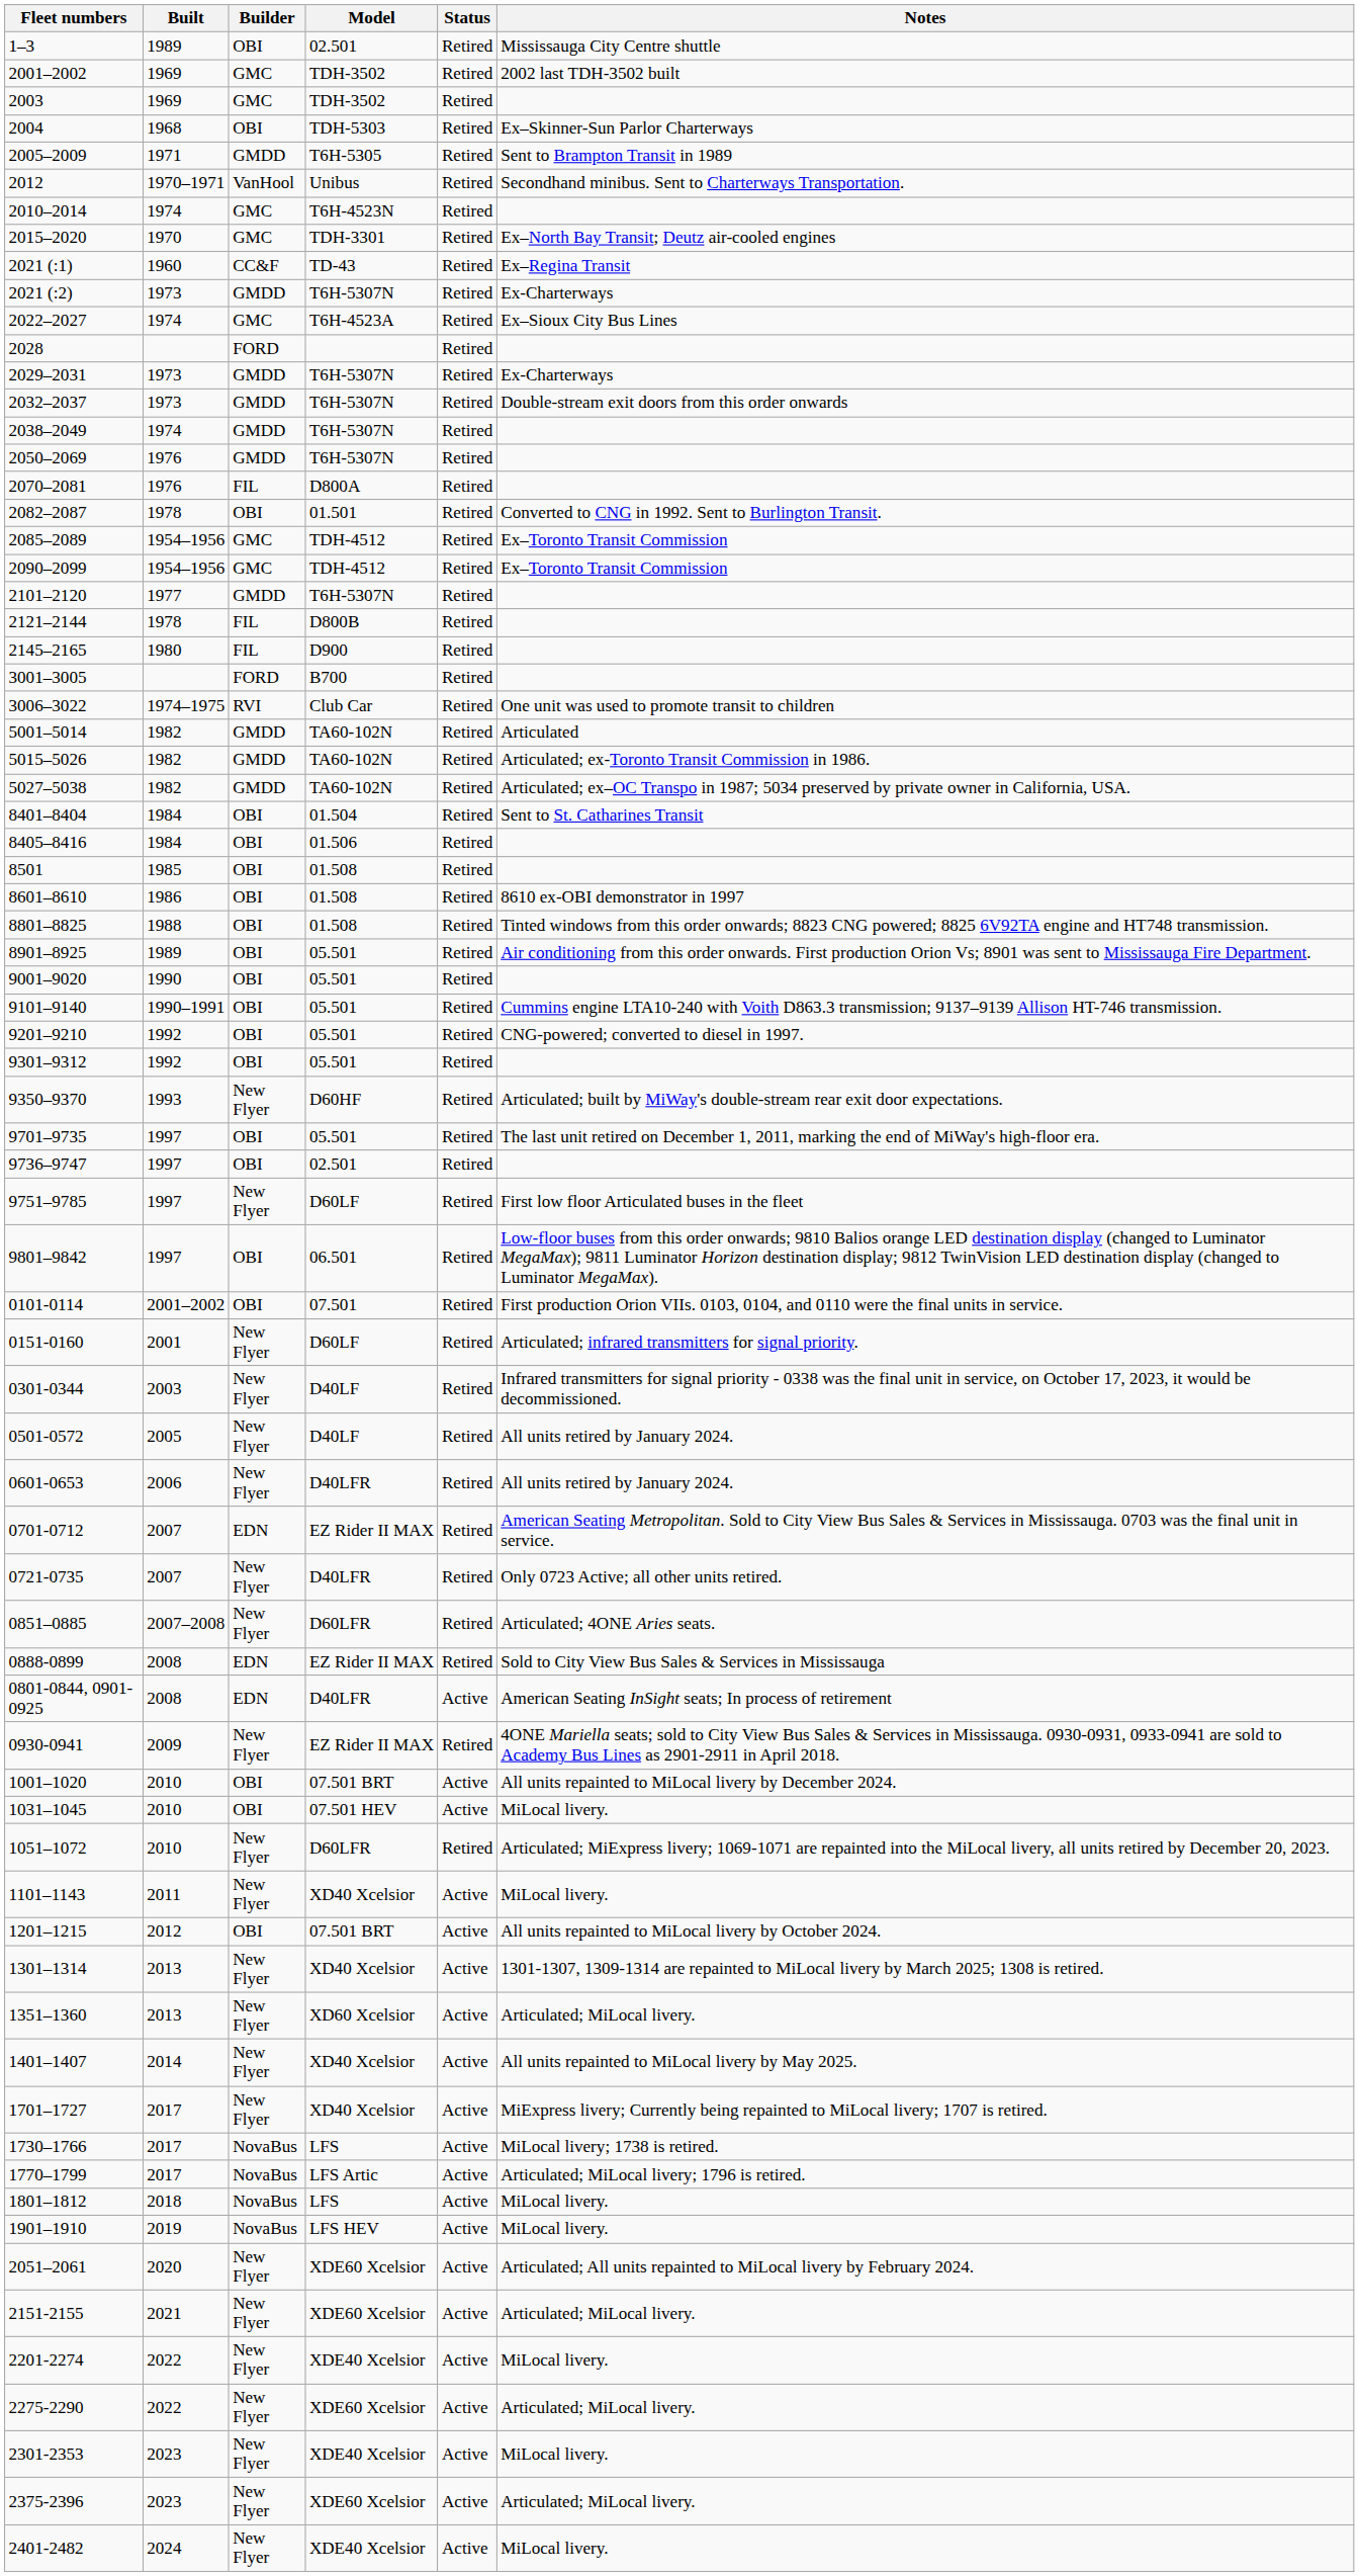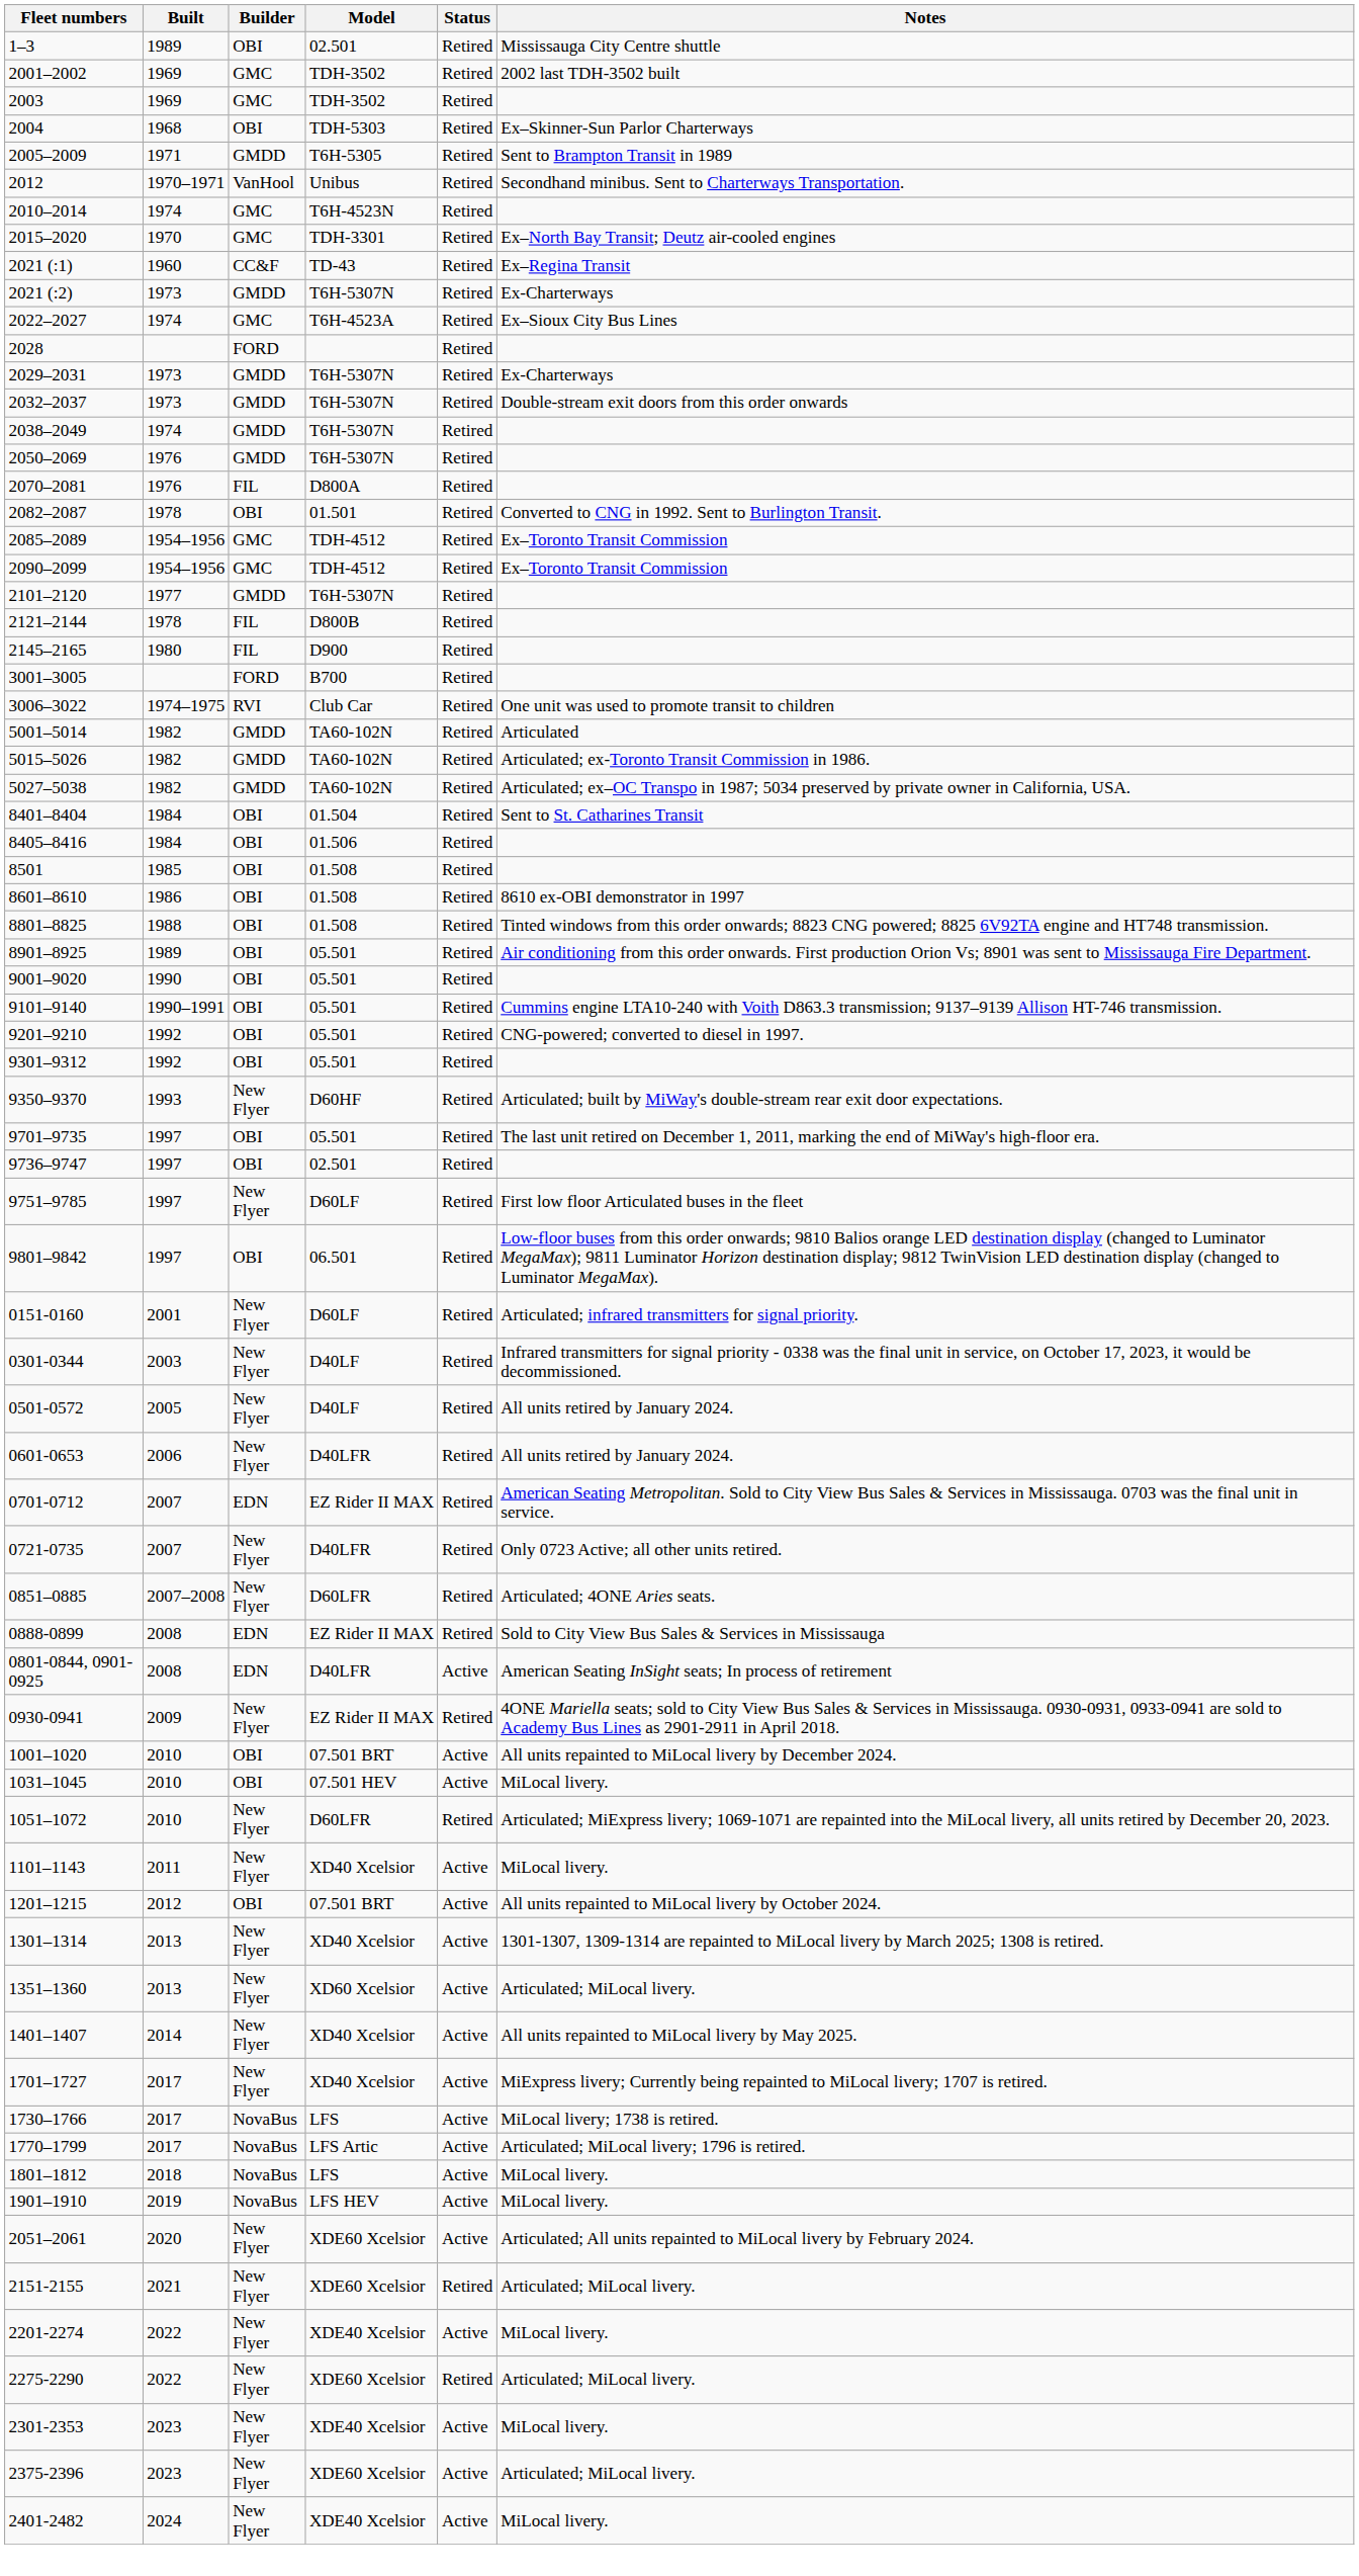- row: 0101-0114 | 2001–2002 | OBI | 07.501 | Retired | First production Orion VIIs. 0103, 0104, and 0110 were the final units in service.
2151-2155 | Status: Active -> Retired
2275-2290 | Status: Active -> Retired
